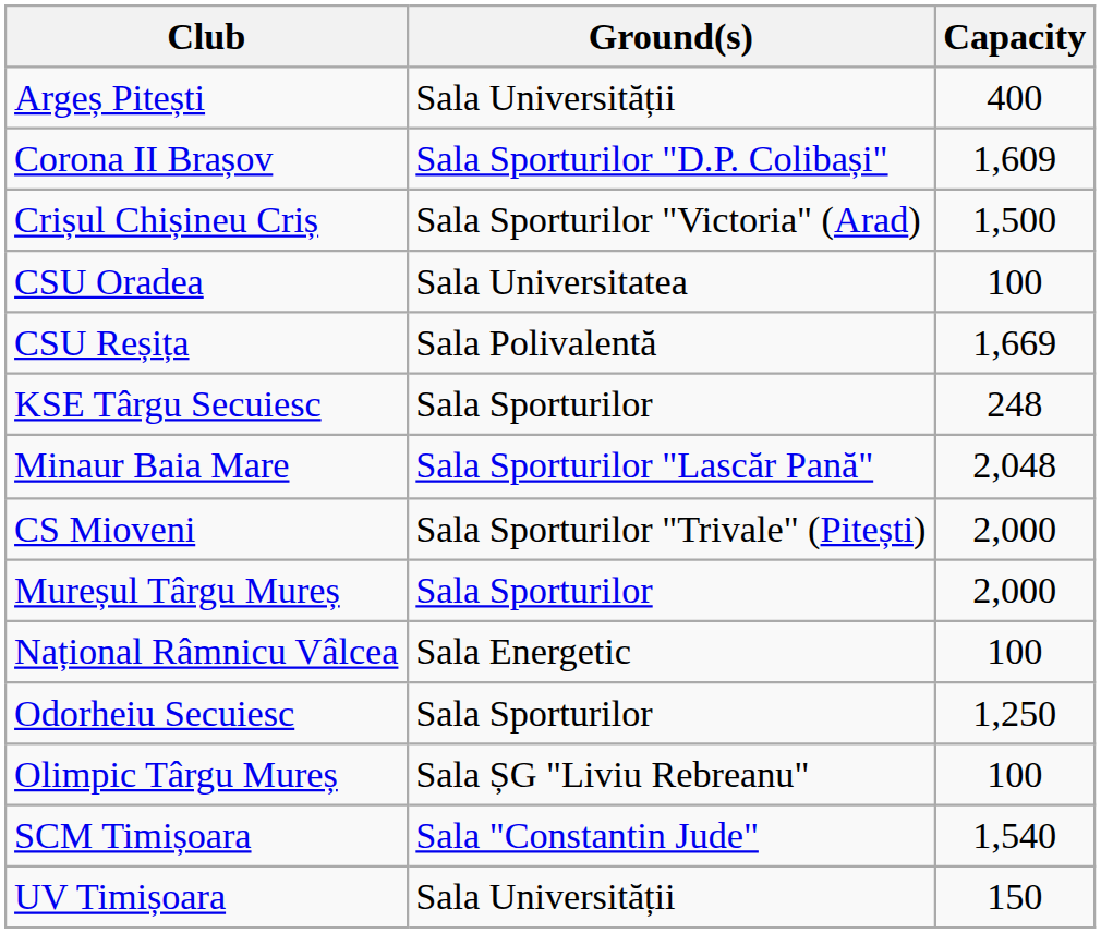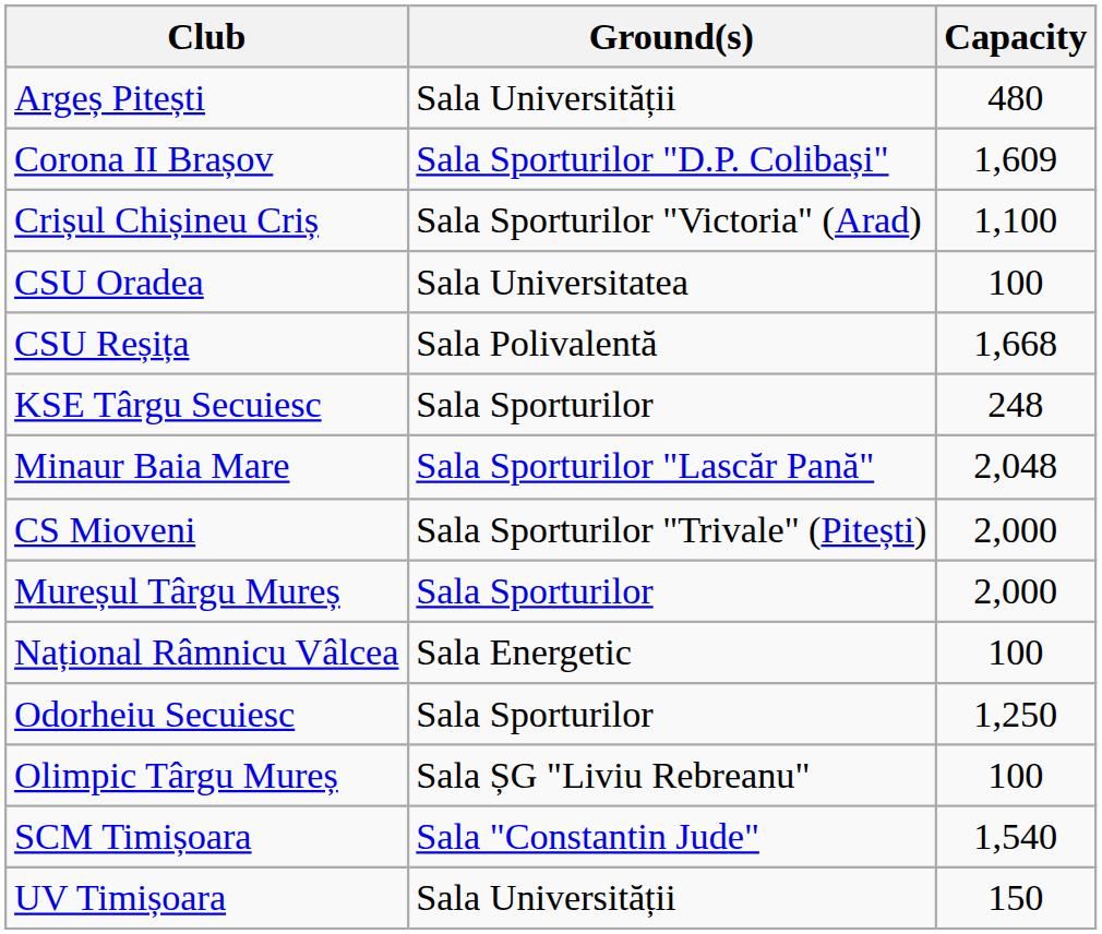Argeș Pitești | Capacity: 400 -> 480
Crișul Chișineu Criș | Capacity: 1,500 -> 1,100
CSU Reșița | Capacity: 1,669 -> 1,668
